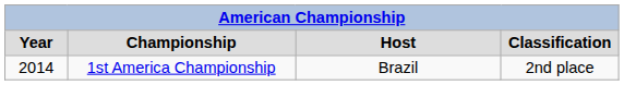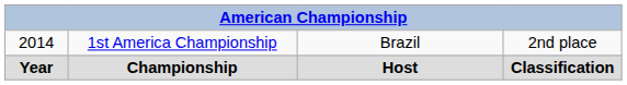rows swapped: Year <-> 2014
